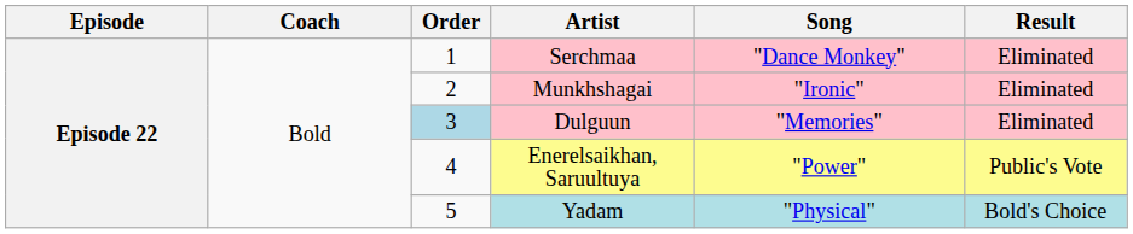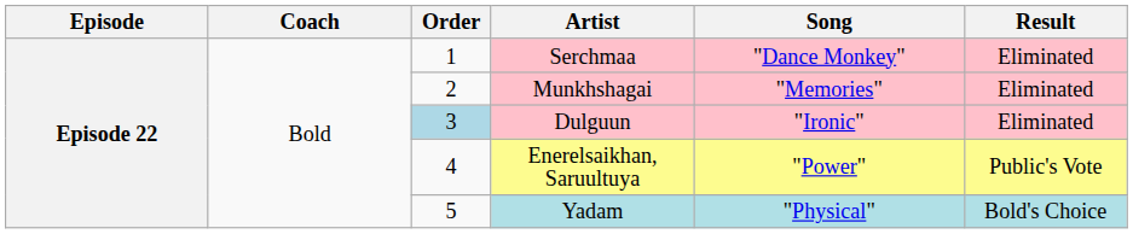Munkhshagai | Song: "Ironic" -> "Memories"
Dulguun | Song: "Memories" -> "Ironic"
